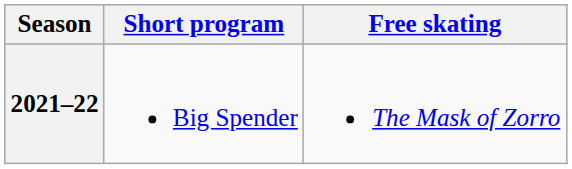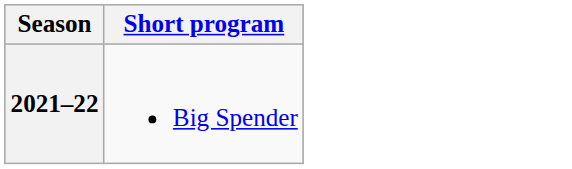- column: Free skating | The Mask of Zorro
